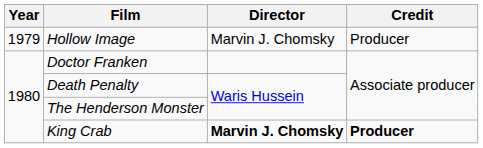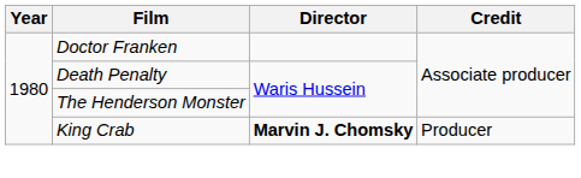- row: 1979 | Hollow Image | Marvin J. Chomsky | Producer
King Crab | Credit: bold -> normal
